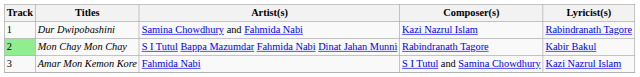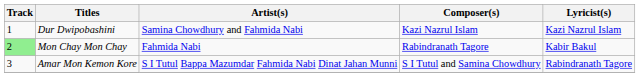Dur Dwipobashini | Lyricist(s): Rabindranath Tagore -> Kazi Nazrul Islam
Mon Chay Mon Chay | Artist(s): S I Tutul Bappa Mazumdar Fahmida Nabi Dinat Jahan Munni -> Fahmida Nabi
Amar Mon Kemon Kore | Artist(s): Fahmida Nabi -> S I Tutul Bappa Mazumdar Fahmida Nabi Dinat Jahan Munni
Amar Mon Kemon Kore | Lyricist(s): Kazi Nazrul Islam -> Rabindranath Tagore
